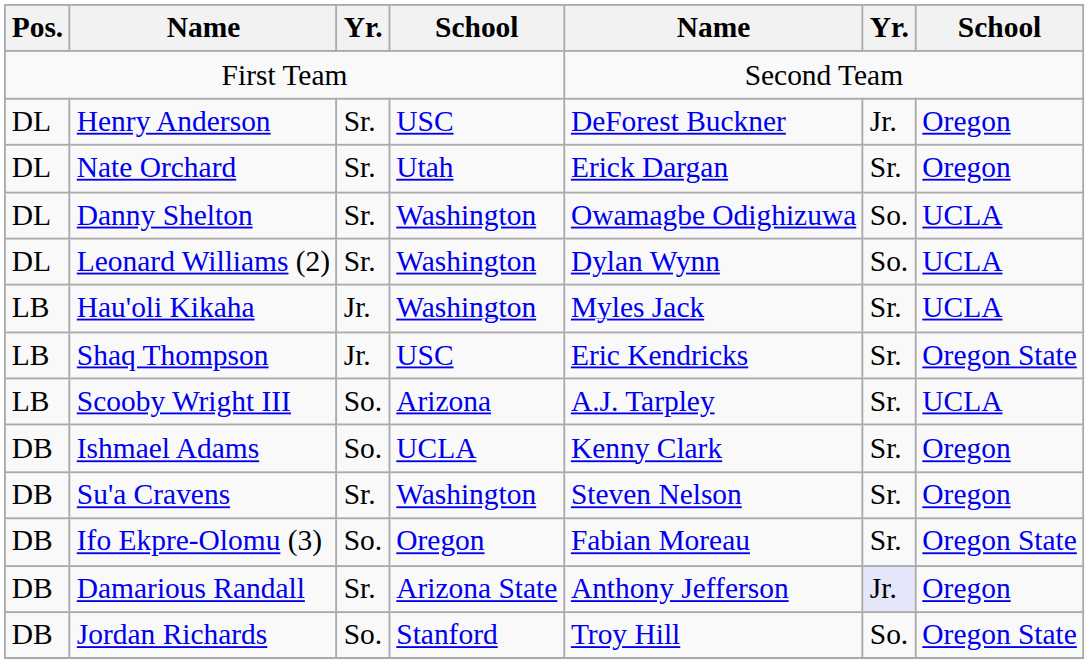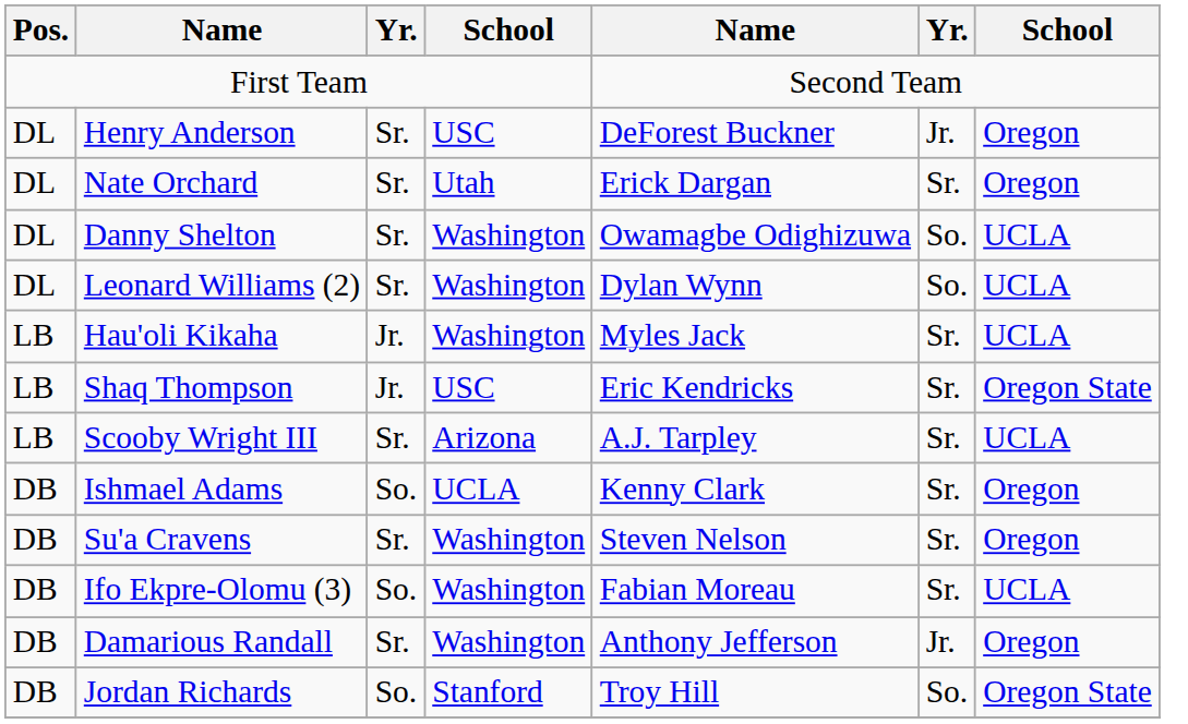Scooby Wright III | column 3: So. -> Sr.
Ifo Ekpre-Olomu (3) | column 4: Oregon -> Washington
Ifo Ekpre-Olomu (3) | column 7: Oregon State -> UCLA
Damarious Randall | column 4: Arizona State -> Washington
Damarious Randall | column 6: lavender background -> no background
